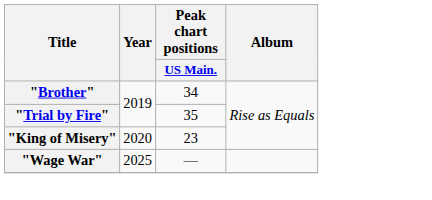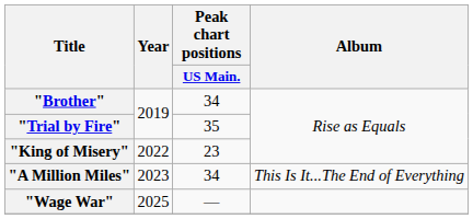"King of Misery" | Year: 2020 -> 2022
+ row: "A Million Miles" | 2023 | 34 | This Is It...The End of Everything
